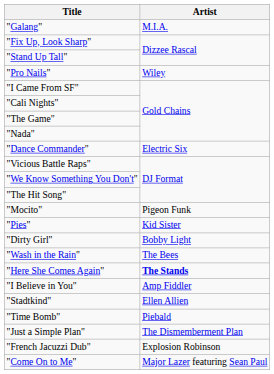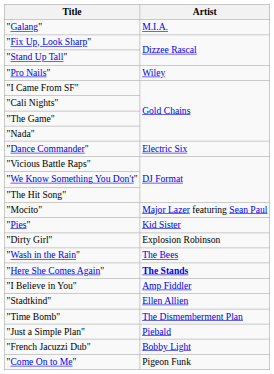"Mocito" | Artist: Pigeon Funk -> Major Lazer featuring Sean Paul
"Dirty Girl" | Artist: Bobby Light -> Explosion Robinson
"Time Bomb" | Artist: Piebald -> The Dismemberment Plan
"Just a Simple Plan" | Artist: The Dismemberment Plan -> Piebald
"French Jacuzzi Dub" | Artist: Explosion Robinson -> Bobby Light
"Come On to Me" | Artist: Major Lazer featuring Sean Paul -> Pigeon Funk
